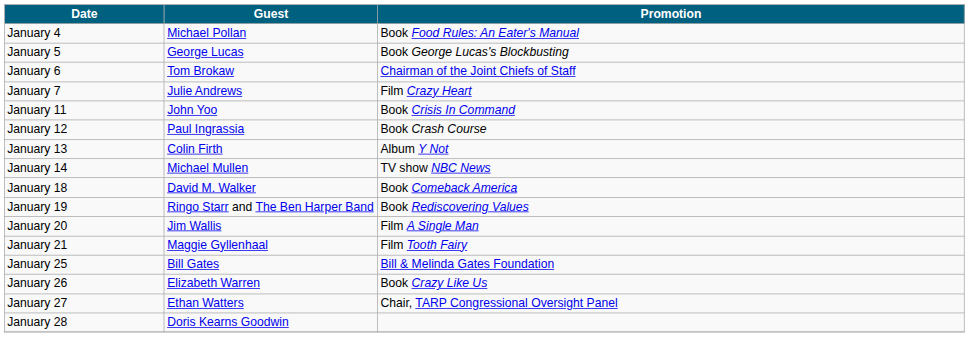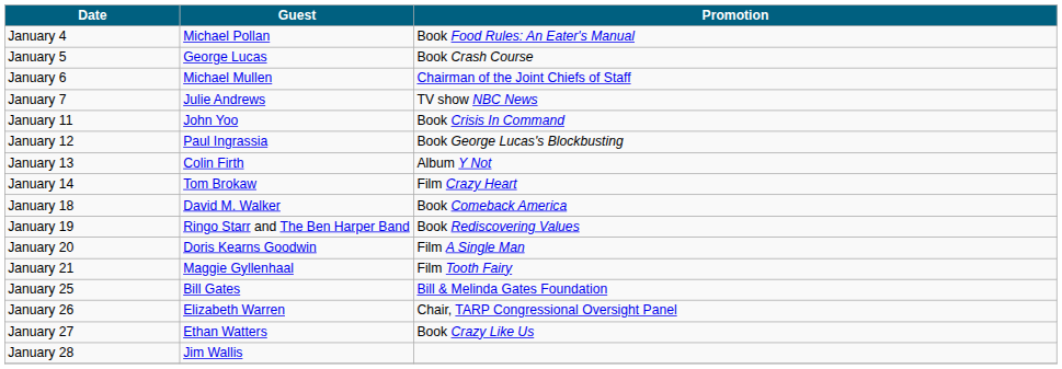January 5 | Promotion: Book George Lucas's Blockbusting -> Book Crash Course
January 6 | Guest: Tom Brokaw -> Michael Mullen
January 7 | Promotion: Film Crazy Heart -> TV show NBC News
January 12 | Promotion: Book Crash Course -> Book George Lucas's Blockbusting
January 14 | Guest: Michael Mullen -> Tom Brokaw
January 14 | Promotion: TV show NBC News -> Film Crazy Heart
January 20 | Guest: Jim Wallis -> Doris Kearns Goodwin
January 26 | Promotion: Book Crazy Like Us -> Chair, TARP Congressional Oversight Panel
January 27 | Promotion: Chair, TARP Congressional Oversight Panel -> Book Crazy Like Us
January 28 | Guest: Doris Kearns Goodwin -> Jim Wallis
